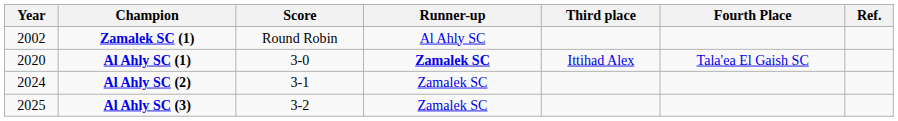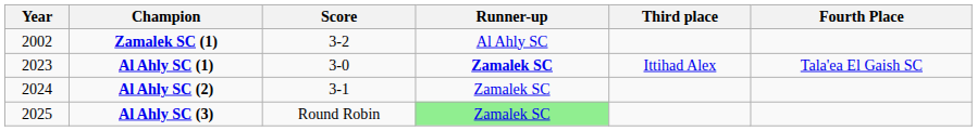- column: Ref.
Zamalek SC (1) | Score: Round Robin -> 3-2
Al Ahly SC (1) | Year: 2020 -> 2023
Al Ahly SC (3) | Score: 3-2 -> Round Robin
Al Ahly SC (3) | Runner-up: no background -> lightgreen background
